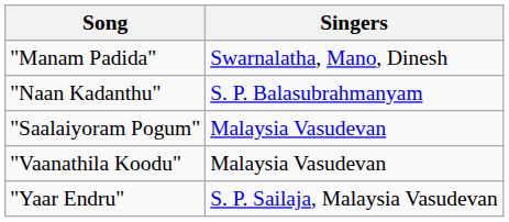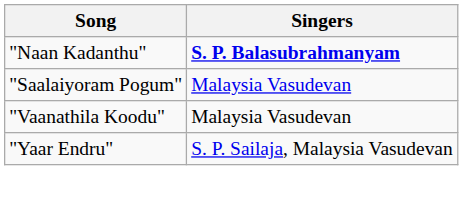- row: "Manam Padida" | Swarnalatha, Mano, Dinesh
"Naan Kadanthu" | Singers: normal -> bold
